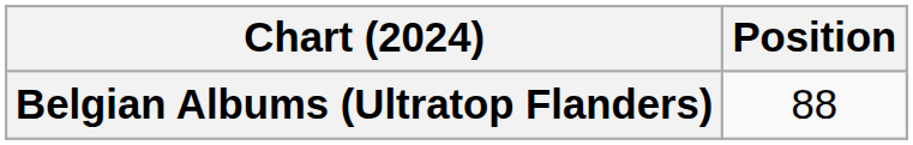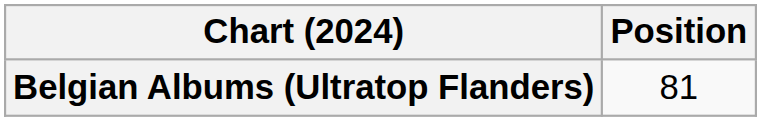Belgian Albums (Ultratop Flanders) | Position: 88 -> 81
